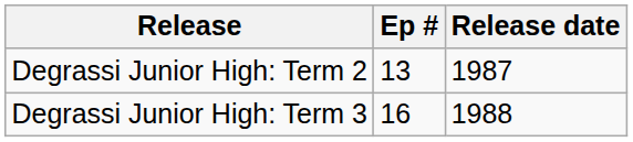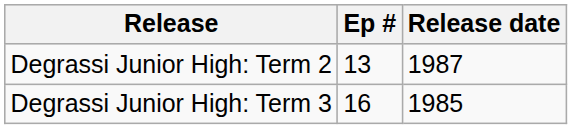Degrassi Junior High: Term 3 | Release date: 1988 -> 1985
